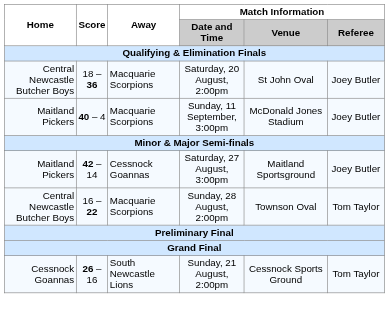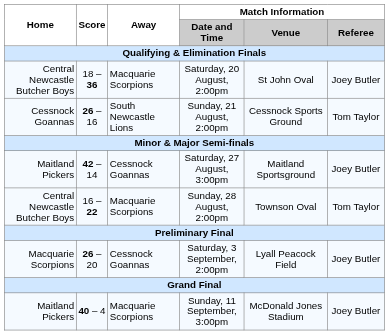rows swapped: Sunday, 21 August, 2:00pm <-> Sunday, 11 September, 3:00pm
+ row: Macquarie Scorpions | 26 – 20 | Cessnock Goannas | Saturday, 3 September, 2:00pm | Lyall Peacock Field | Joey Butler
